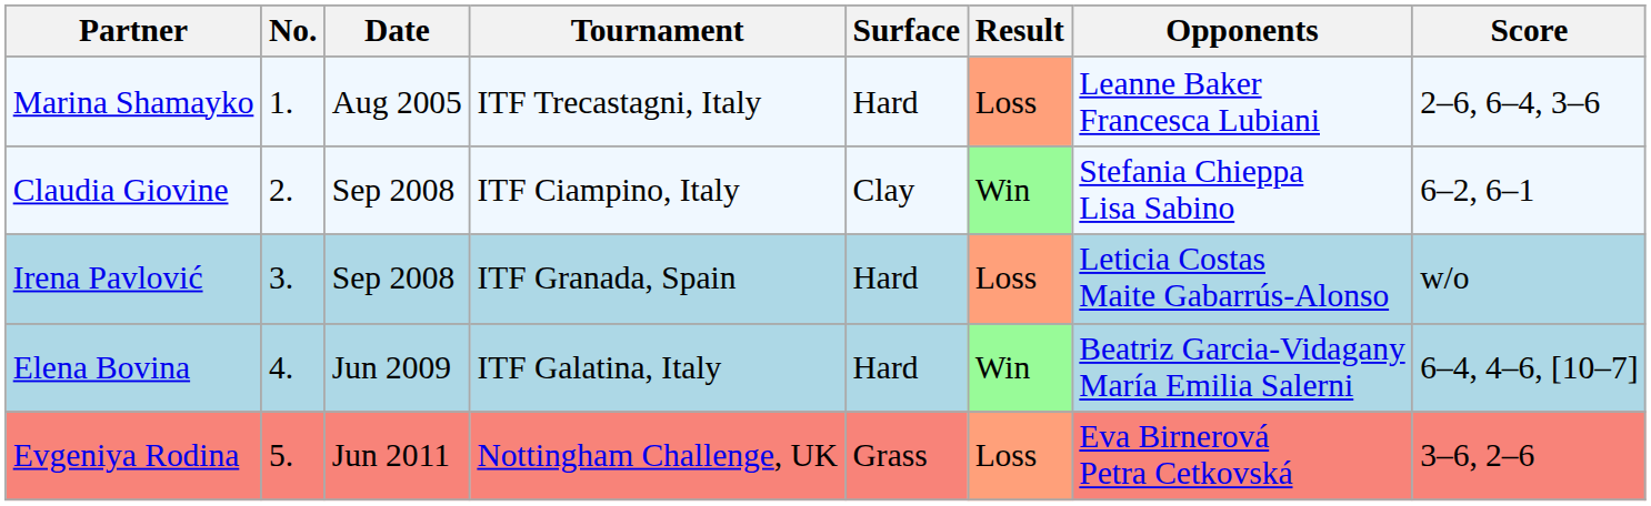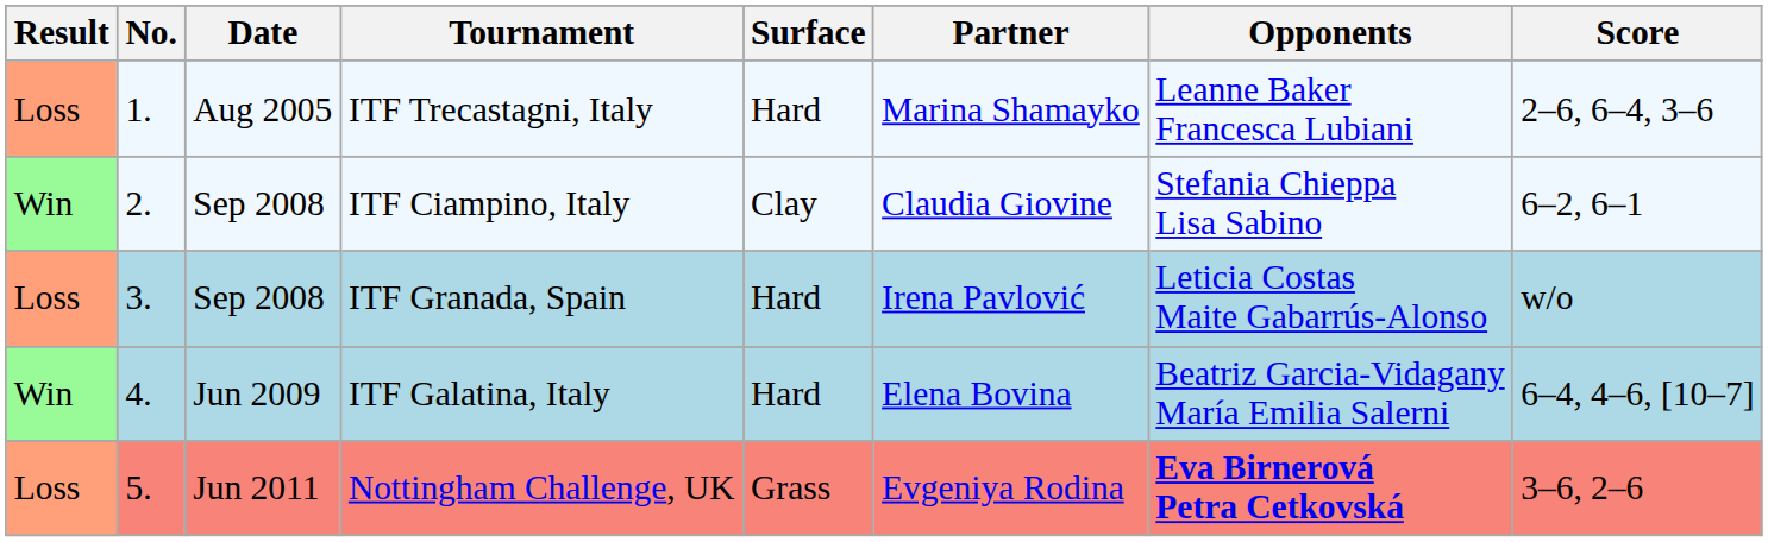columns swapped: Result <-> Partner
Nottingham Challenge, UK | Opponents: normal -> bold
